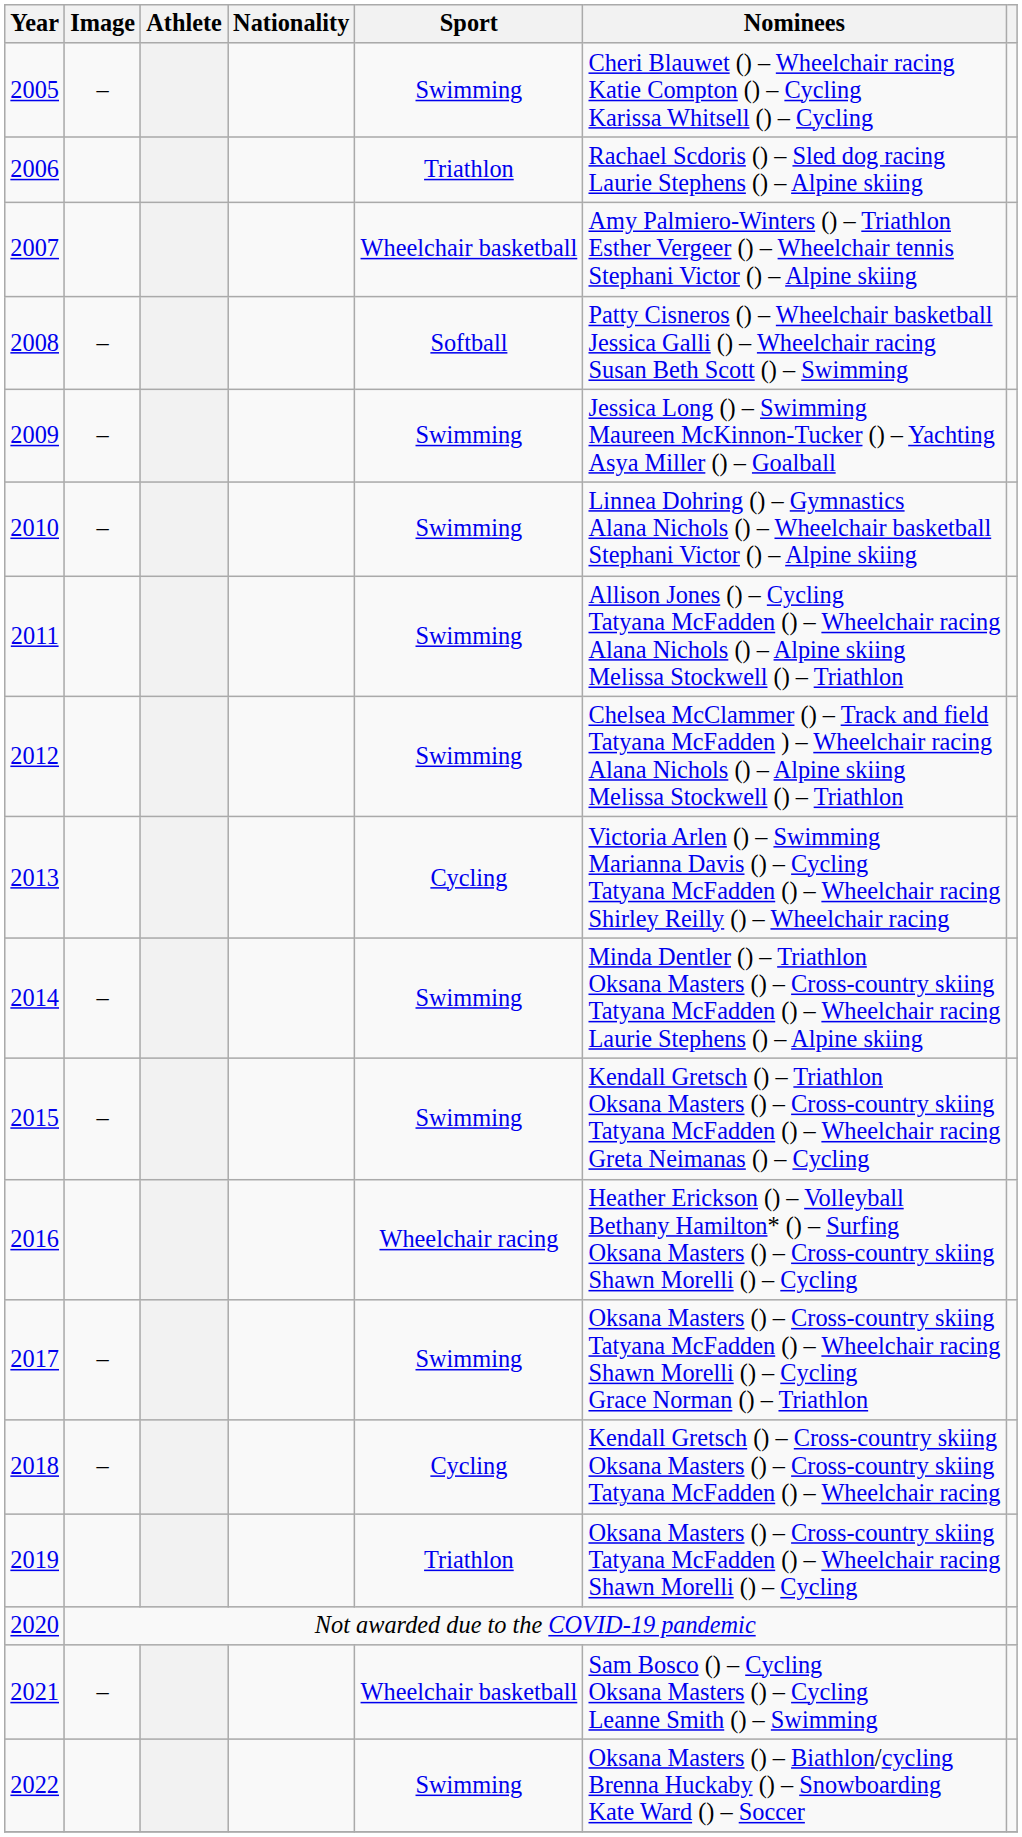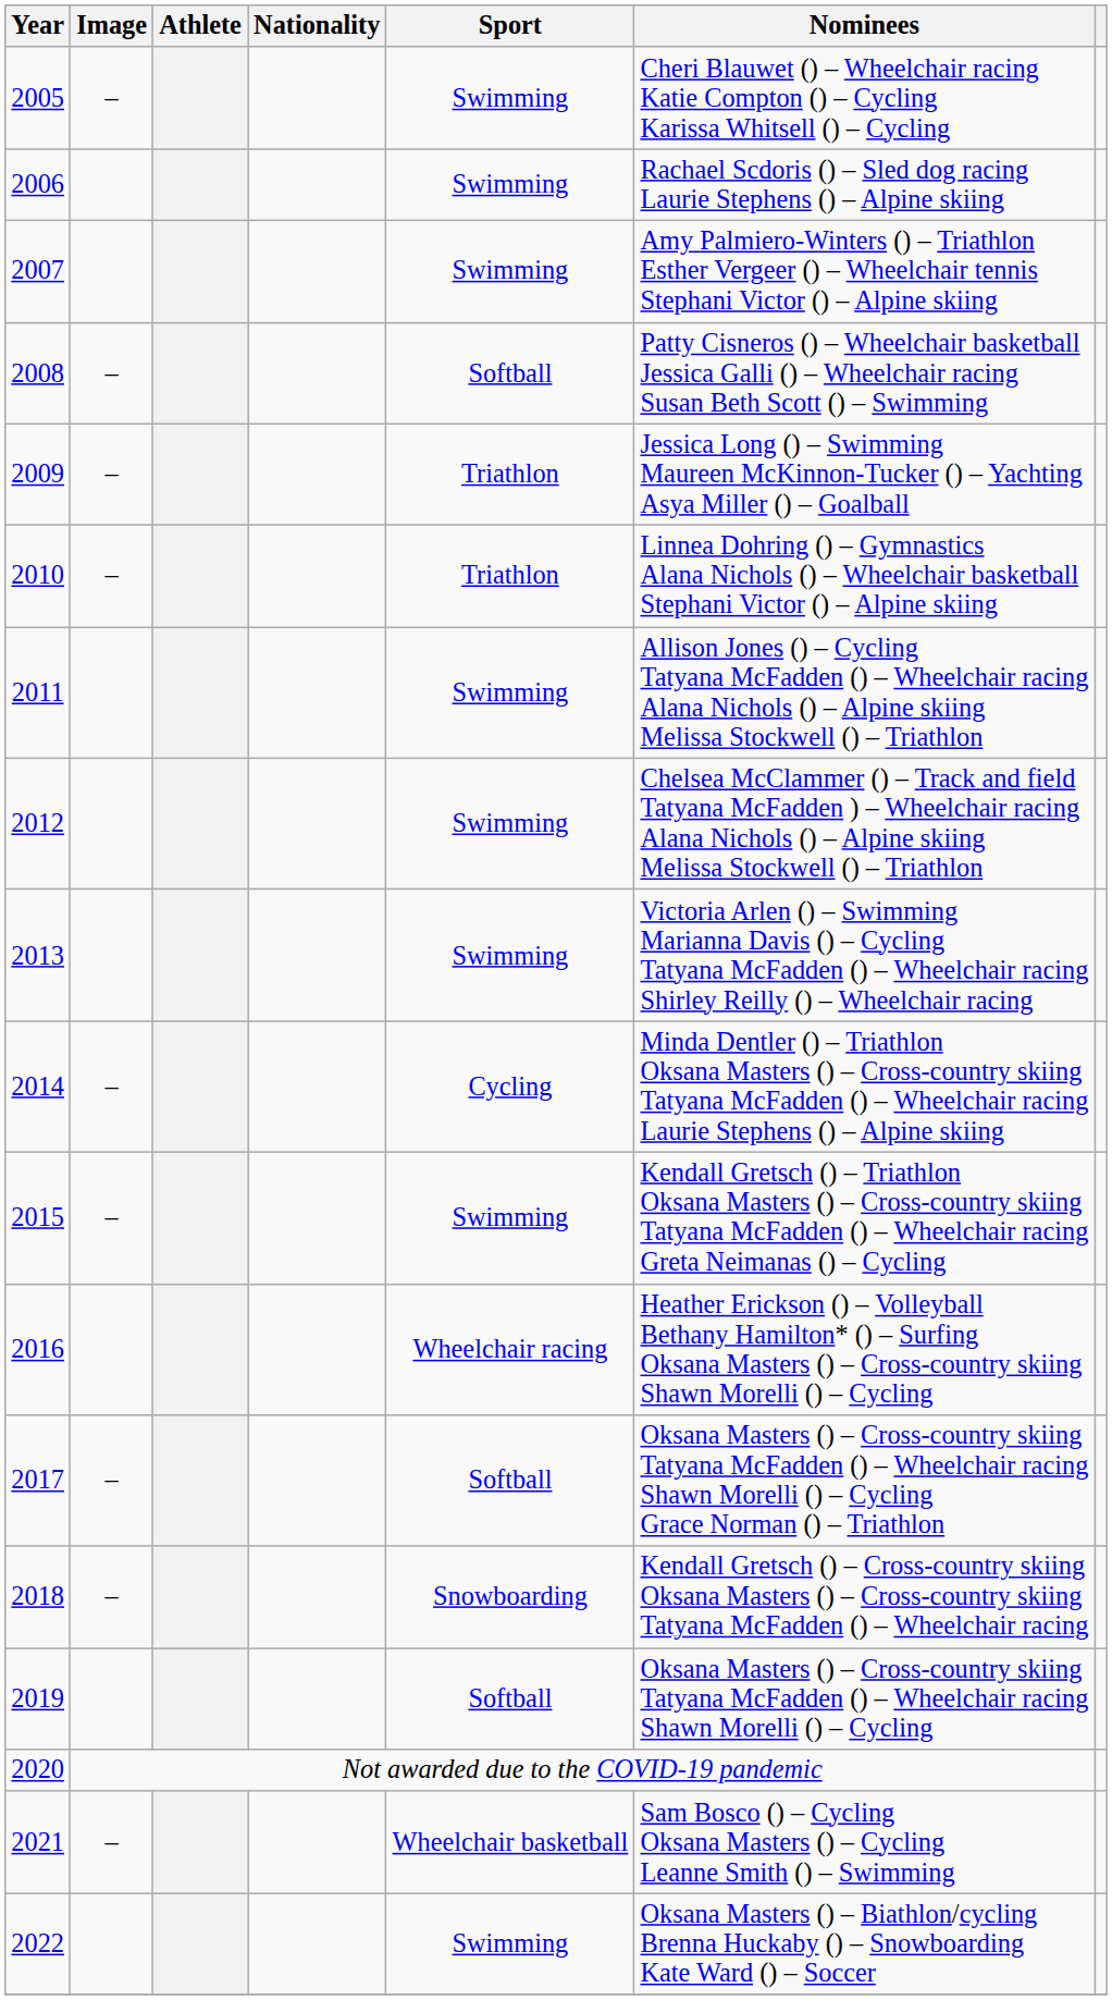2006 | Sport: Triathlon -> Swimming
2007 | Sport: Wheelchair basketball -> Swimming
2009 | Sport: Swimming -> Triathlon
2010 | Sport: Swimming -> Triathlon
2013 | Sport: Cycling -> Swimming
2014 | Sport: Swimming -> Cycling
2017 | Sport: Swimming -> Softball
2018 | Sport: Cycling -> Snowboarding
2019 | Sport: Triathlon -> Softball
